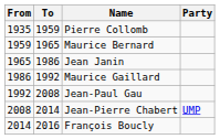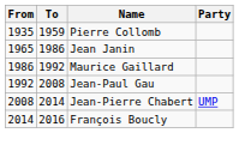- row: 1959 | 1965 | Maurice Bernard
